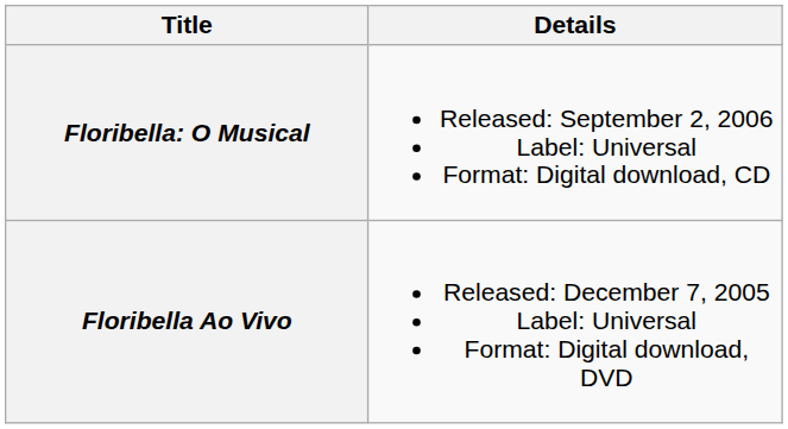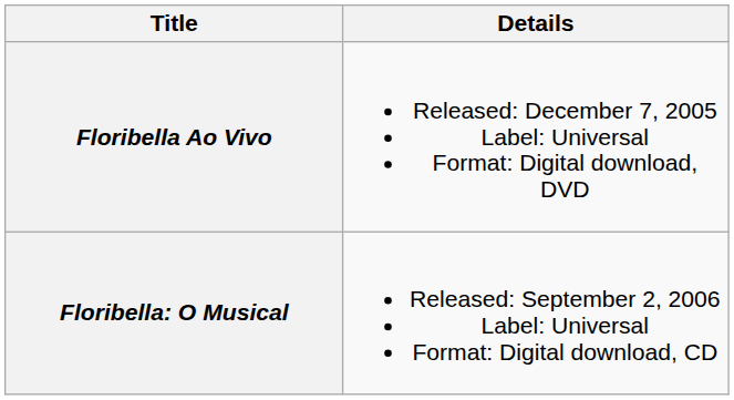rows swapped: Floribella Ao Vivo <-> Floribella: O Musical
